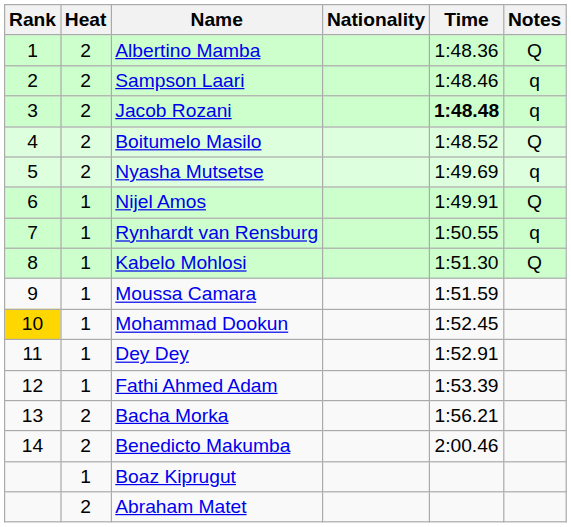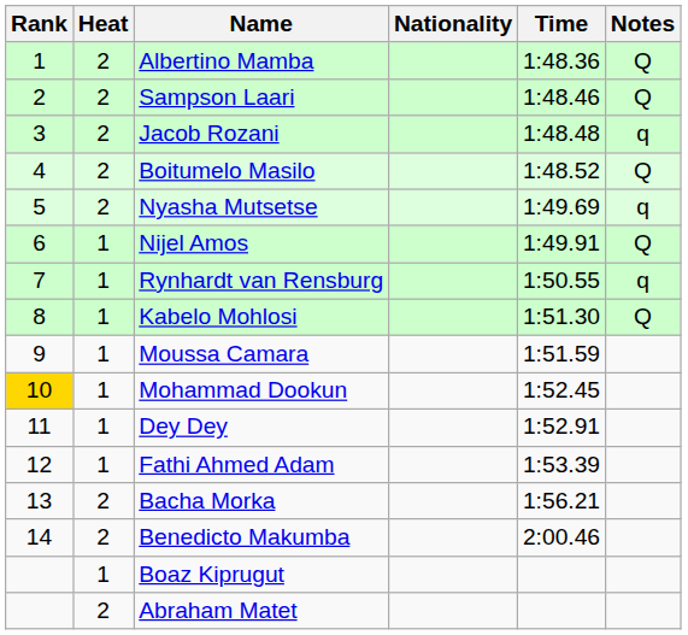Sampson Laari | Notes: q -> Q
Jacob Rozani | Time: bold -> normal
